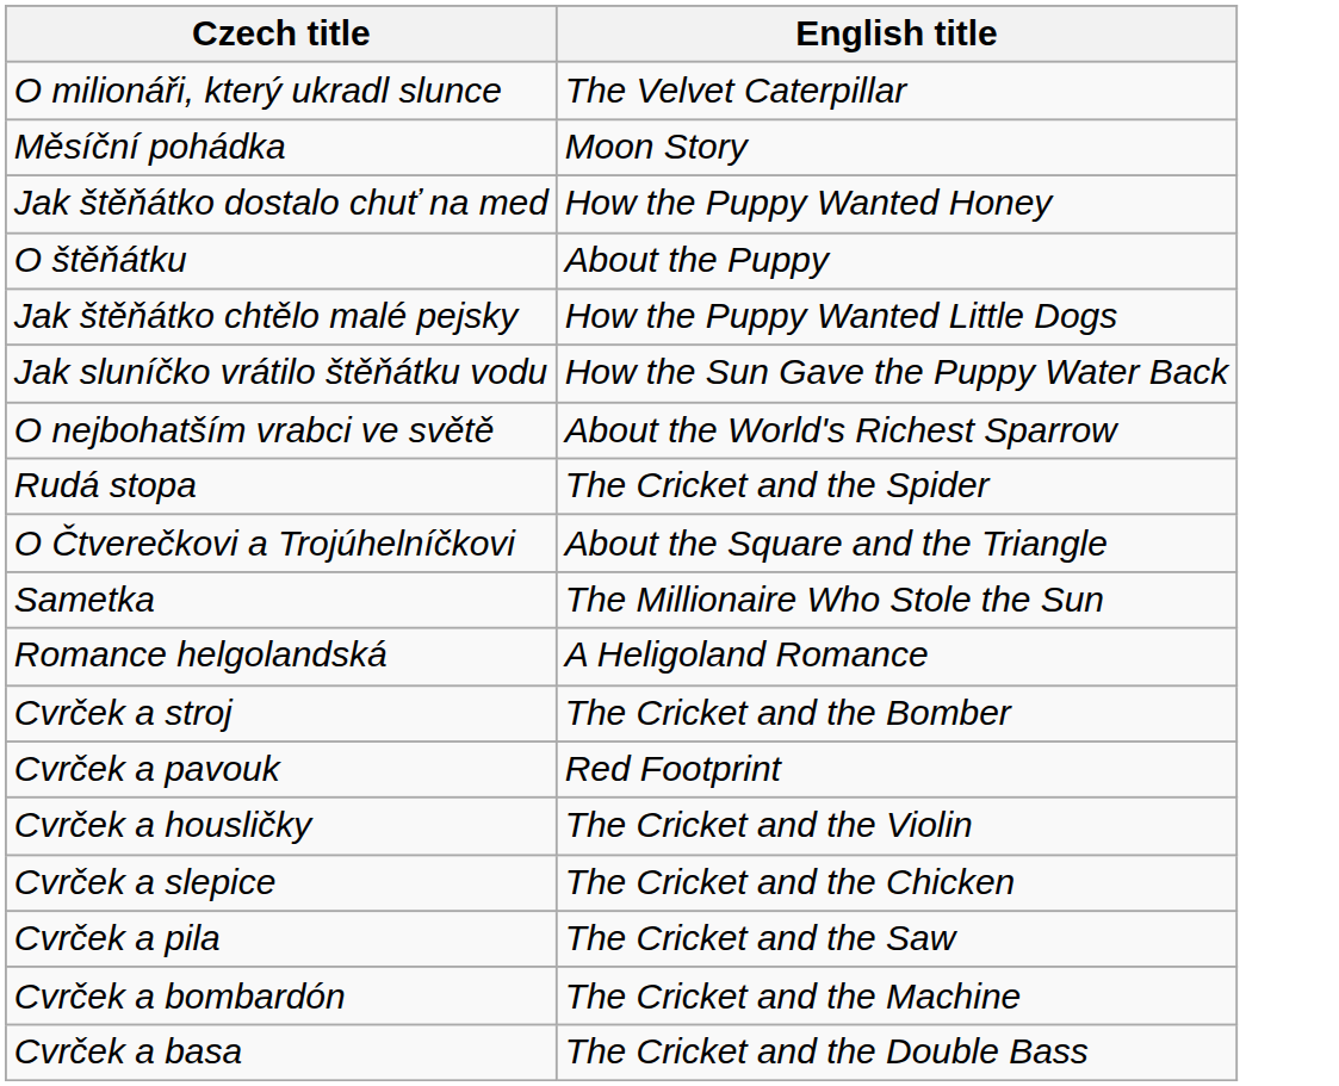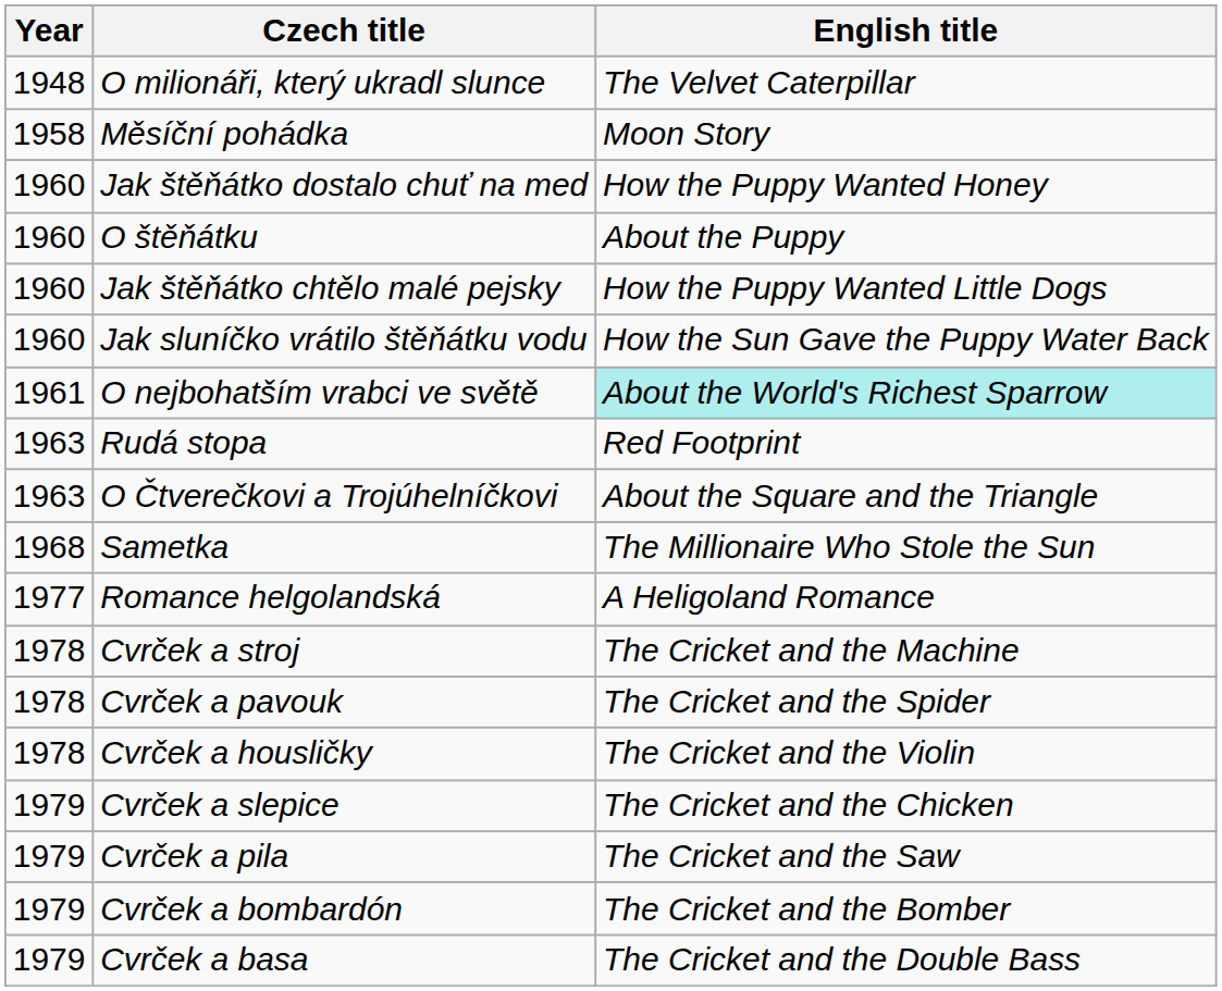+ column: Year | 1948 | 1958 | 1960 | 1960 | 1960 | 1960 | 1961 | 1963 | 1963 | 1968 | 1977 | 1978 | 1978 | 1978 | 1979 | 1979 | 1979 | 1979
O nejbohatším vrabci ve světě | English title: no background -> paleturquoise background
Rudá stopa | English title: The Cricket and the Spider -> Red Footprint
Cvrček a stroj | English title: The Cricket and the Bomber -> The Cricket and the Machine
Cvrček a pavouk | English title: Red Footprint -> The Cricket and the Spider
Cvrček a bombardón | English title: The Cricket and the Machine -> The Cricket and the Bomber
